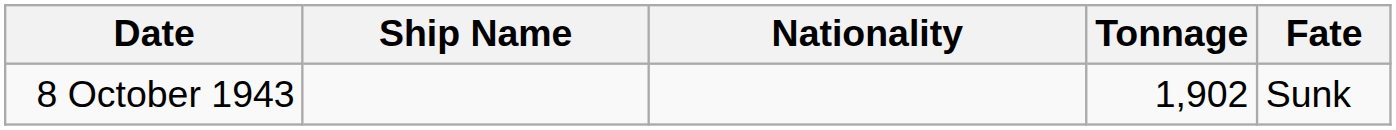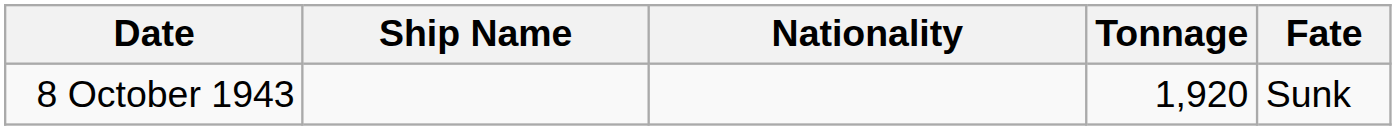8 October 1943 | Tonnage: 1,902 -> 1,920
